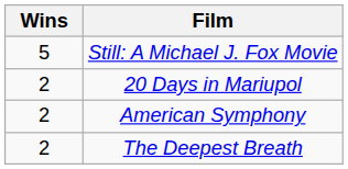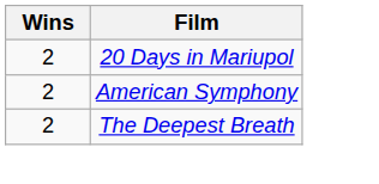- row: 5 | Still: A Michael J. Fox Movie
